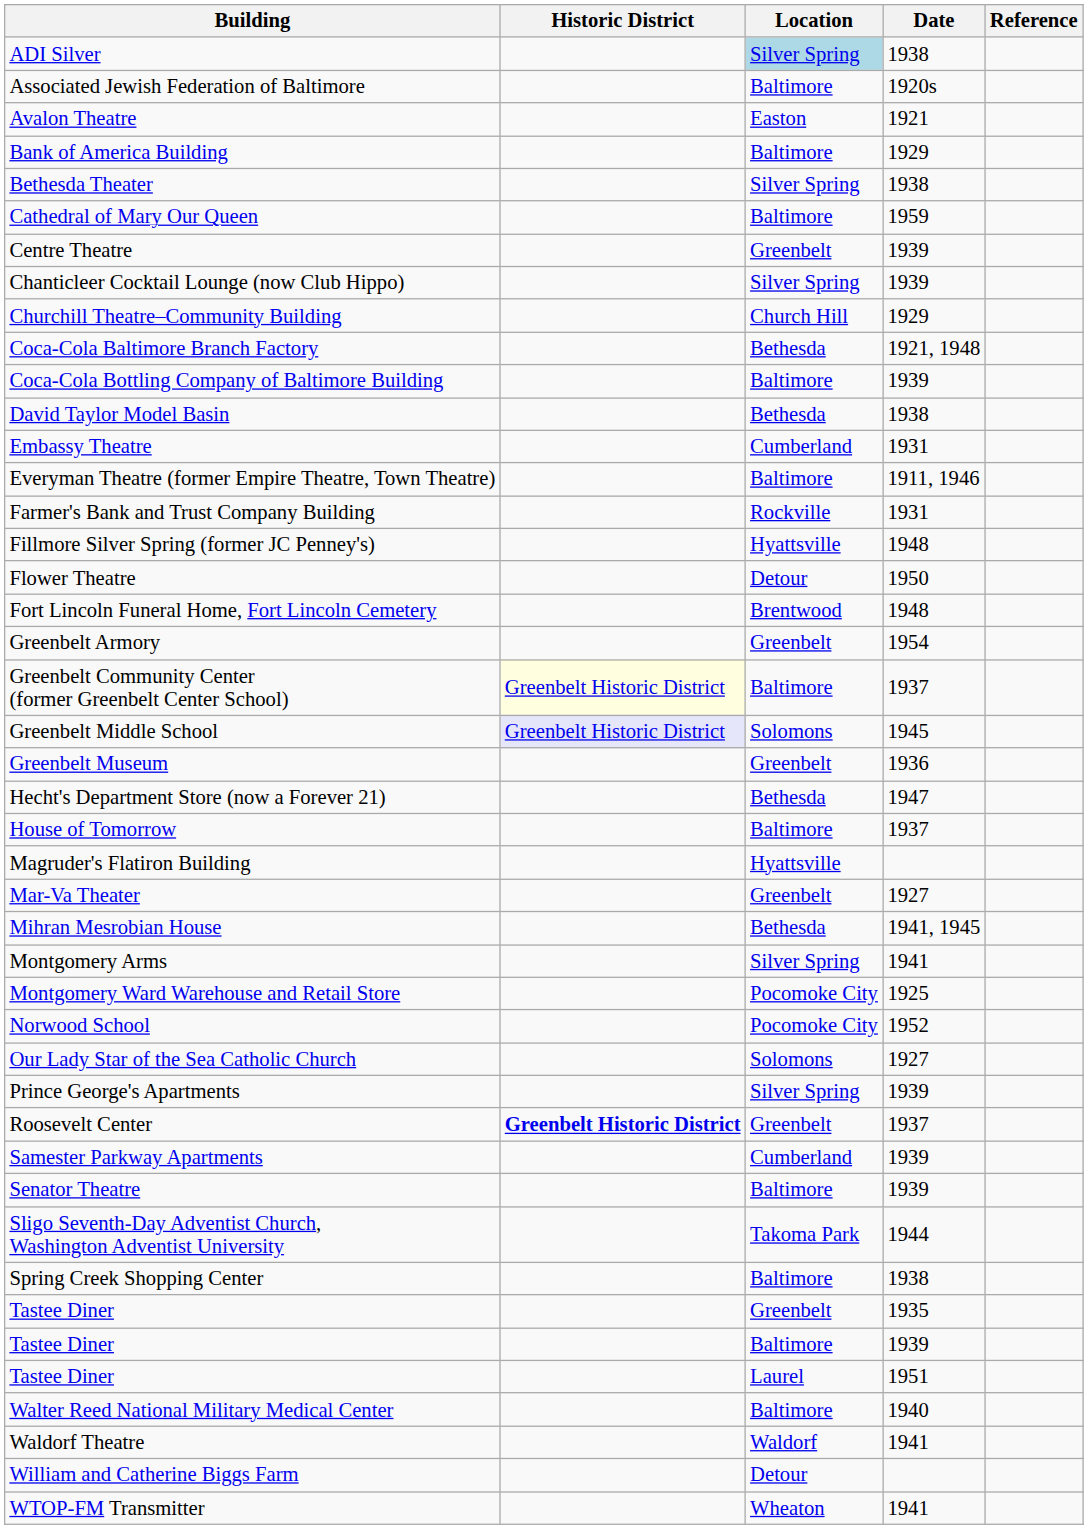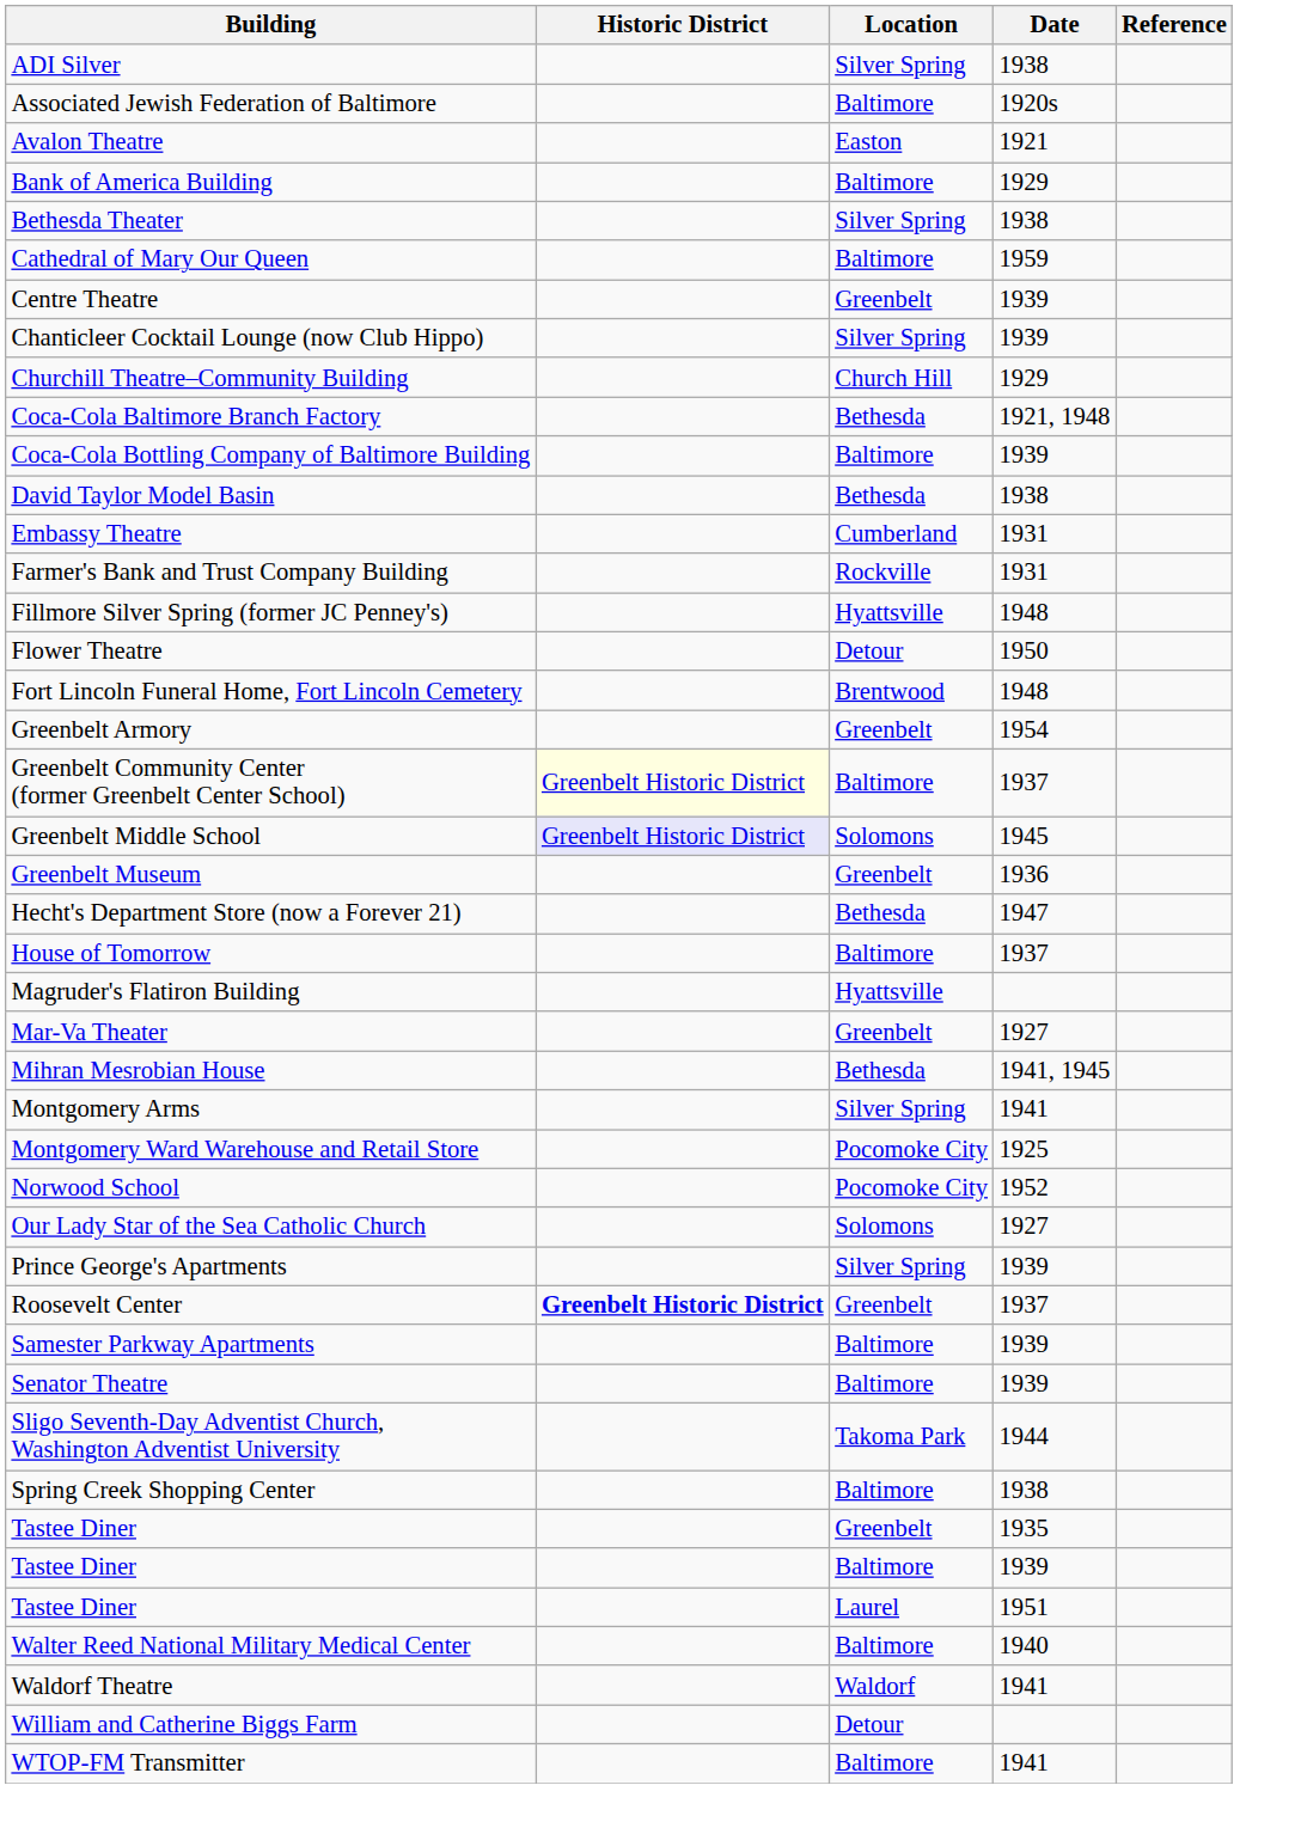ADI Silver | Location: lightblue background -> no background
- row: Everyman Theatre (former Empire Theatre, Town Theatre) | Baltimore | 1911, 1946
Samester Parkway Apartments | Location: Cumberland -> Baltimore
WTOP-FM Transmitter | Location: Wheaton -> Baltimore
